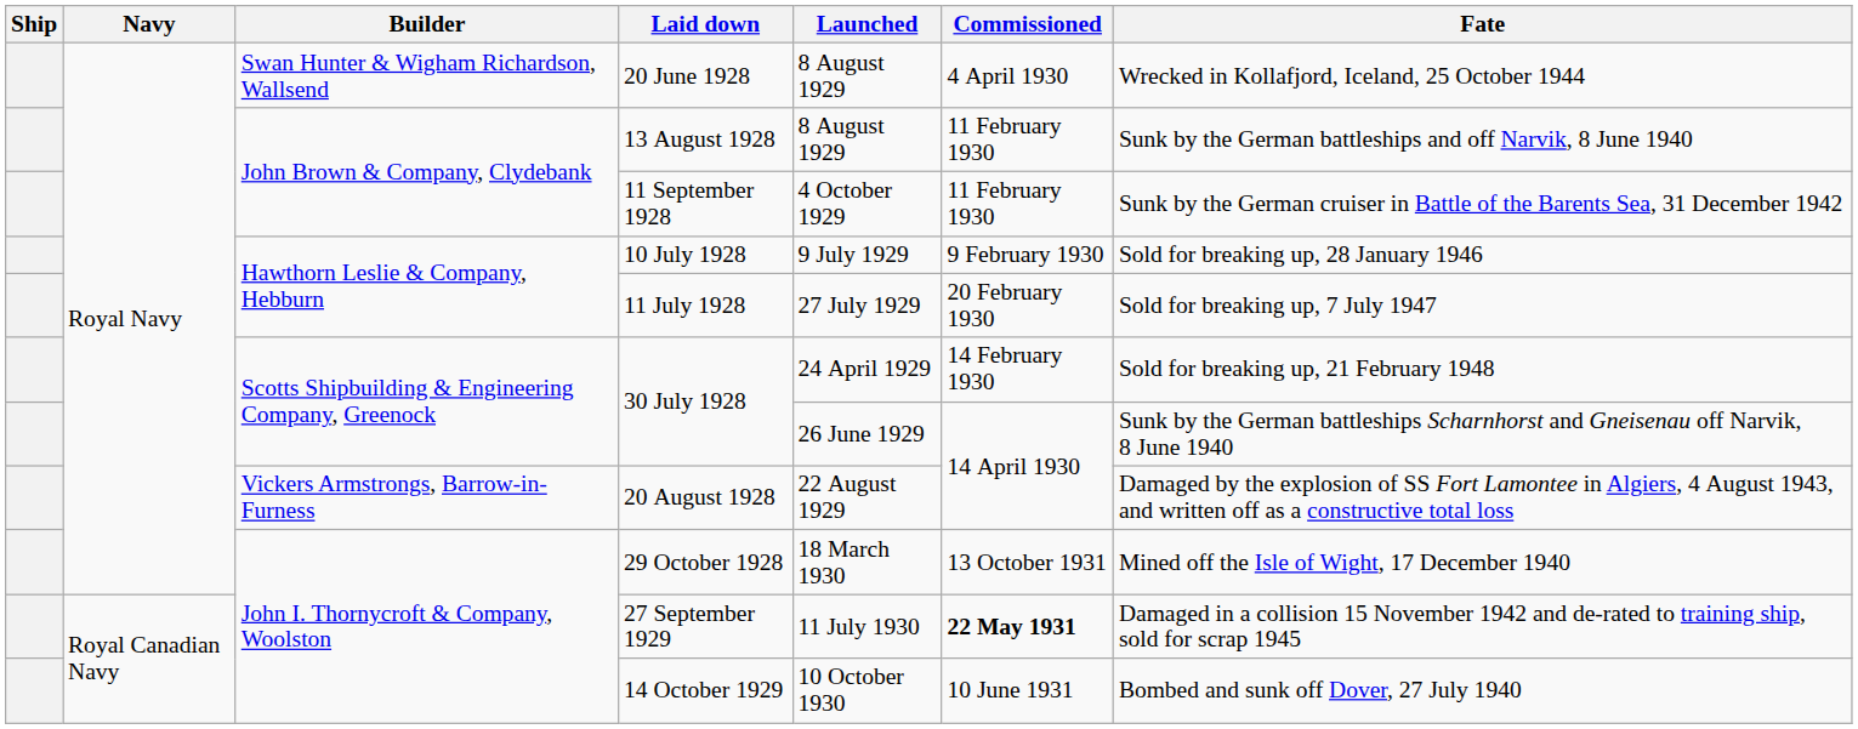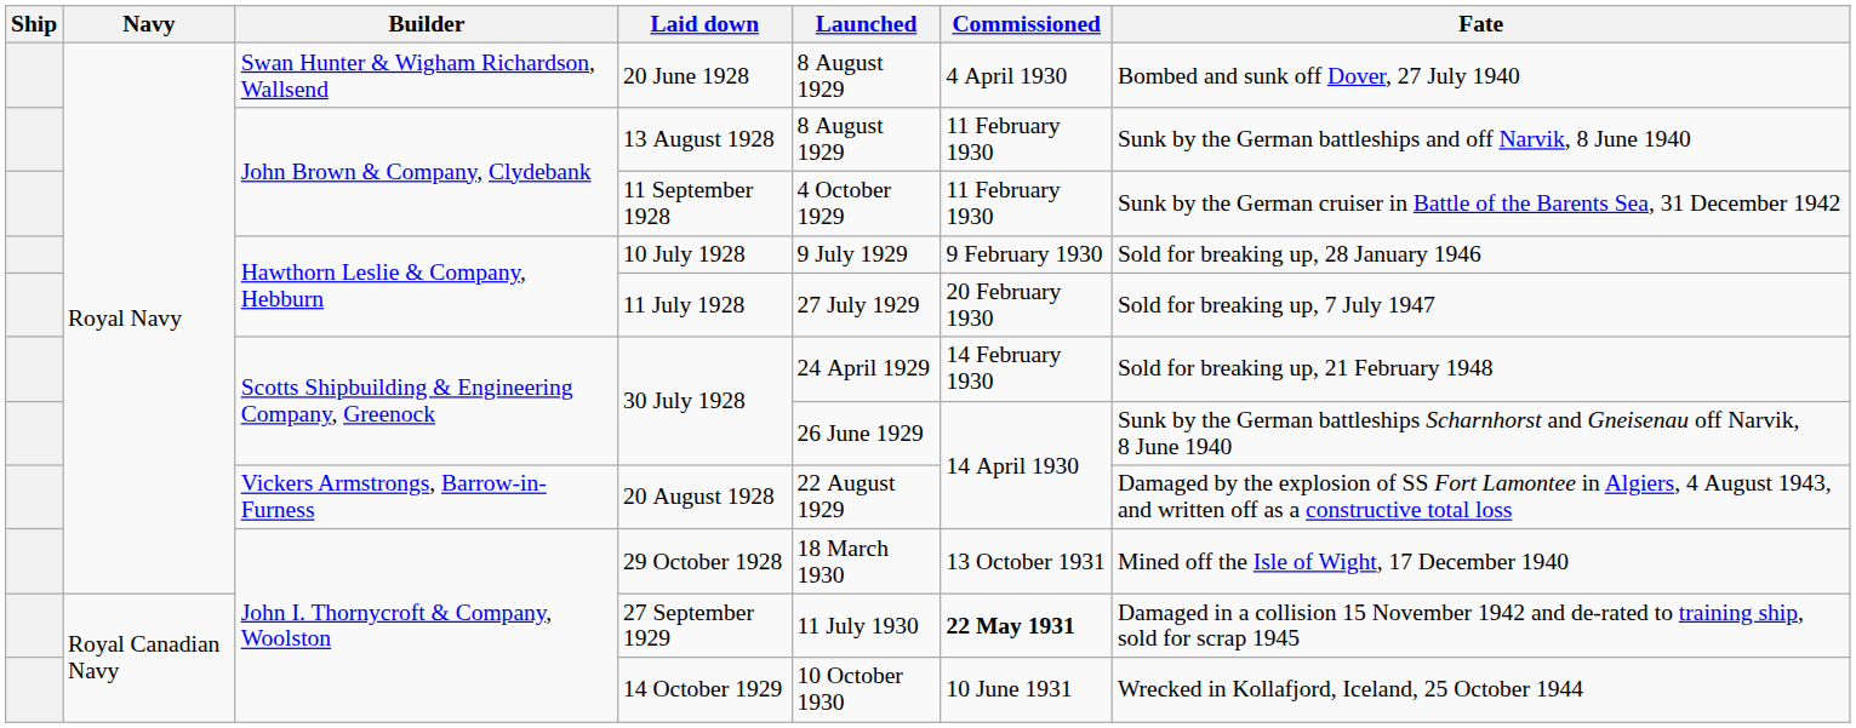20 June 1928 | Fate: Wrecked in Kollafjord, Iceland, 25 October 1944 -> Bombed and sunk off Dover, 27 July 1940
14 October 1929 | Fate: Bombed and sunk off Dover, 27 July 1940 -> Wrecked in Kollafjord, Iceland, 25 October 1944
